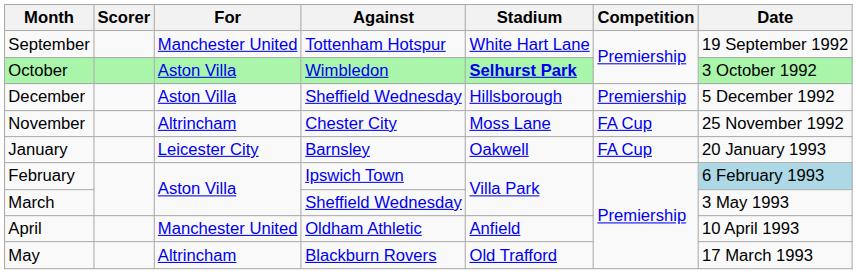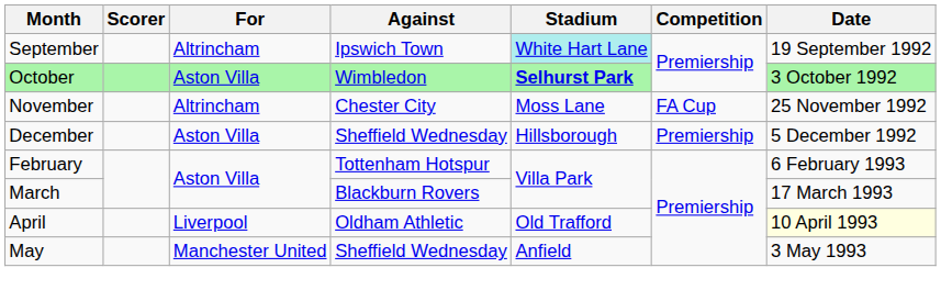September | For: Manchester United -> Altrincham
September | Against: Tottenham Hotspur -> Ipswich Town
September | Stadium: no background -> paleturquoise background
rows swapped: November <-> December
- row: January | Leicester City | Barnsley | Oakwell | FA Cup | 20 January 1993
February | Against: Ipswich Town -> Tottenham Hotspur
February | Date: lightblue background -> no background
March | Against: Sheffield Wednesday -> Blackburn Rovers
March | Date: 3 May 1993 -> 17 March 1993
April | For: Manchester United -> Liverpool
April | Stadium: Anfield -> Old Trafford
April | Date: no background -> lightyellow background
May | For: Altrincham -> Manchester United
May | Against: Blackburn Rovers -> Sheffield Wednesday
May | Stadium: Old Trafford -> Anfield
May | Date: 17 March 1993 -> 3 May 1993
